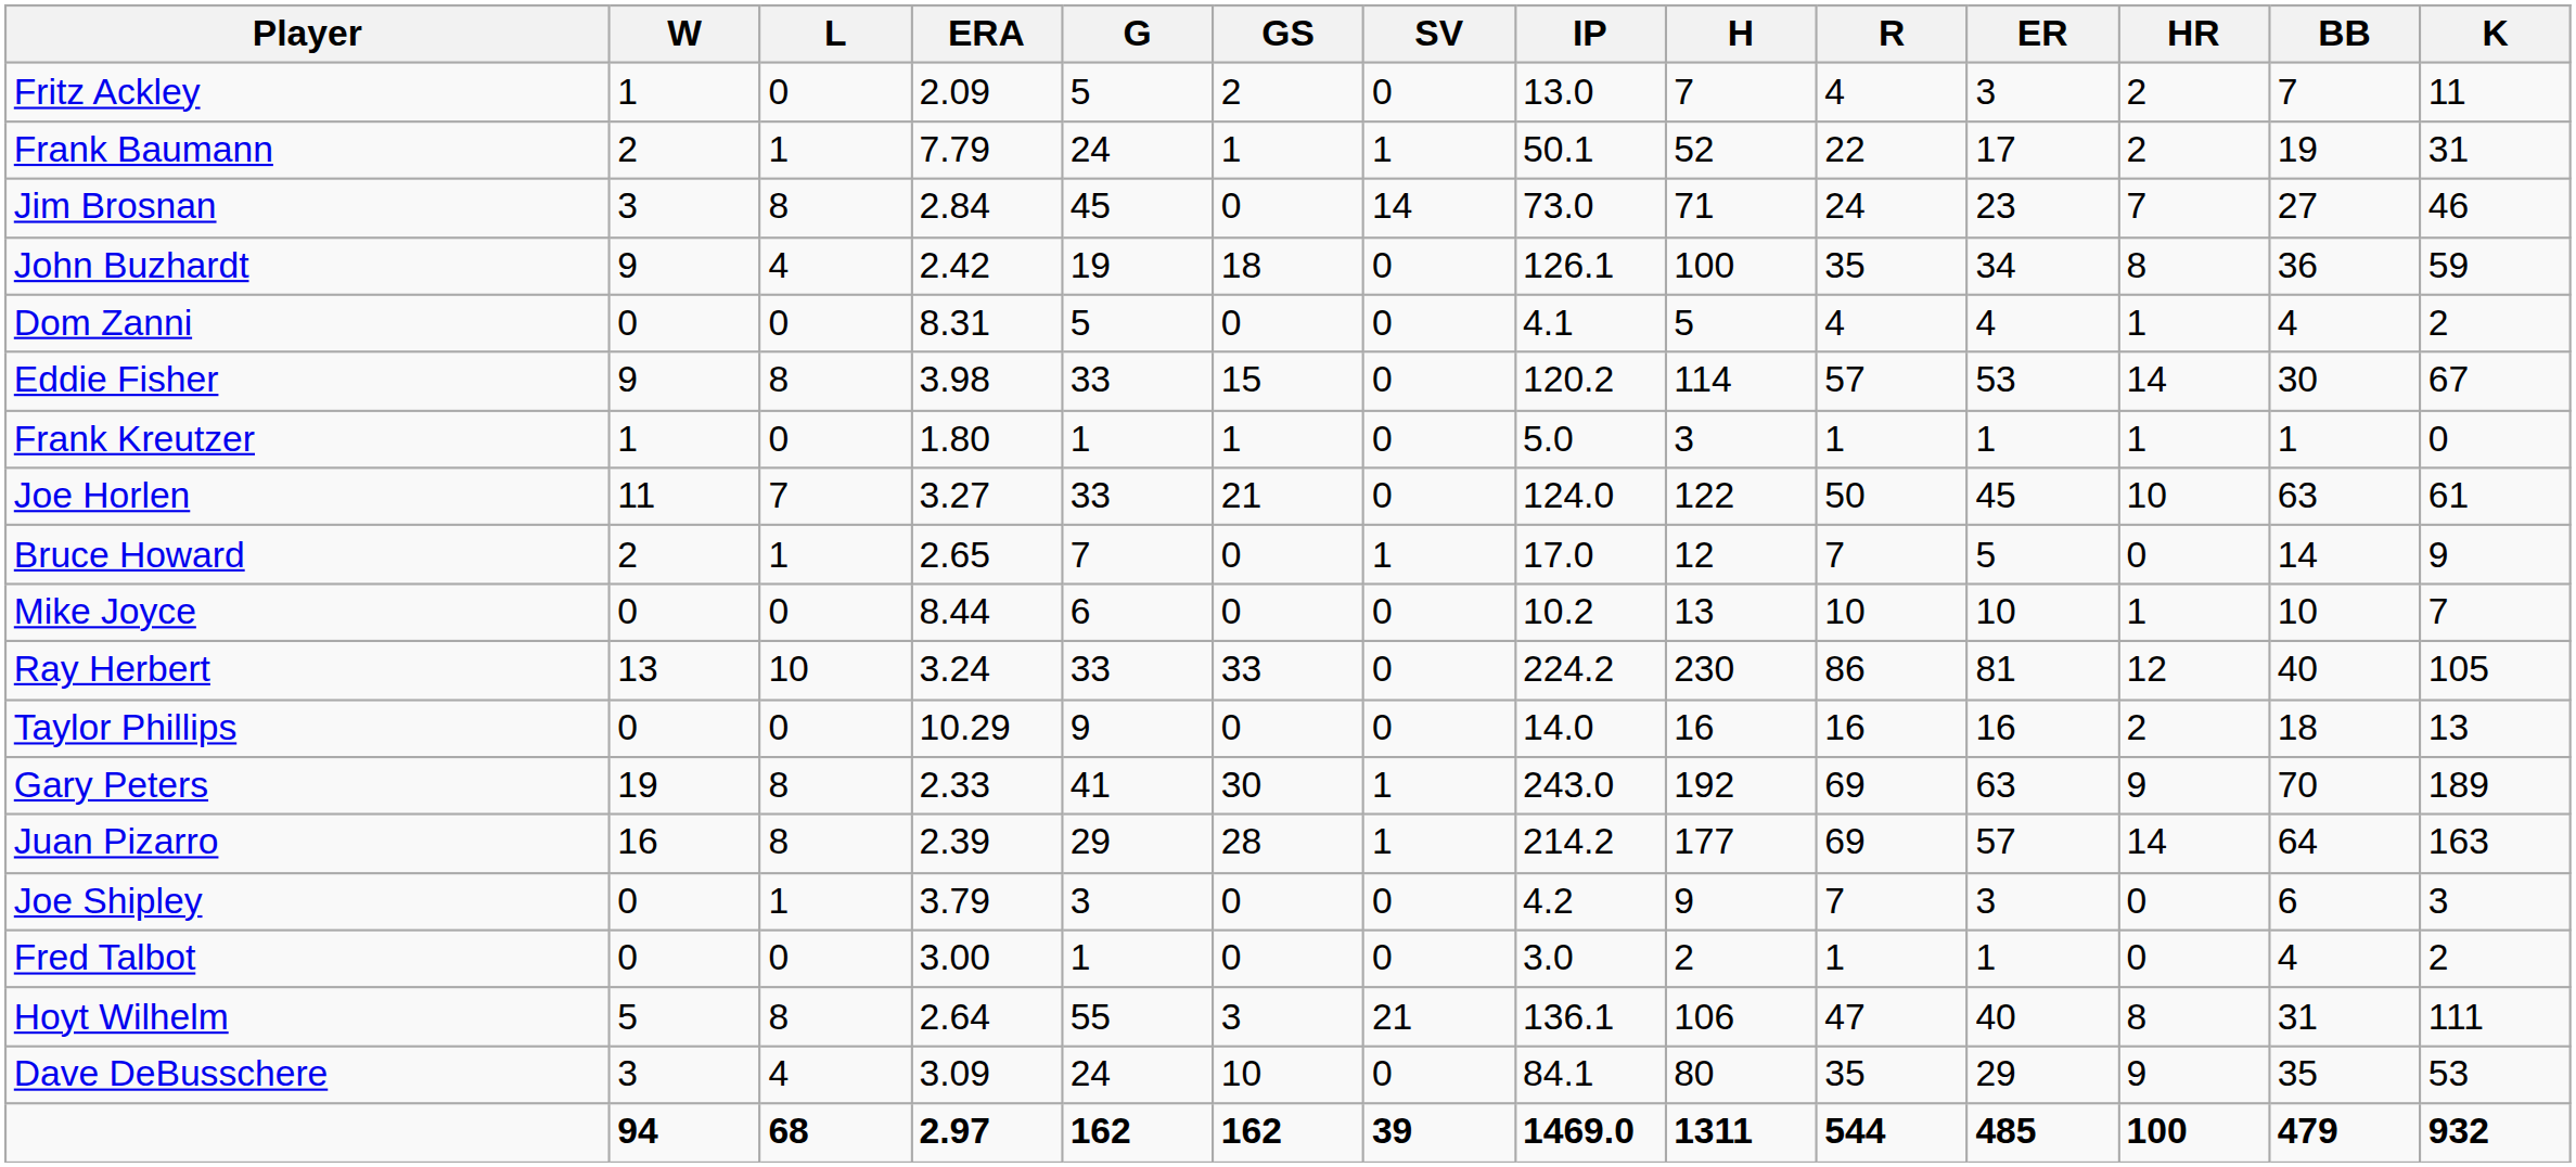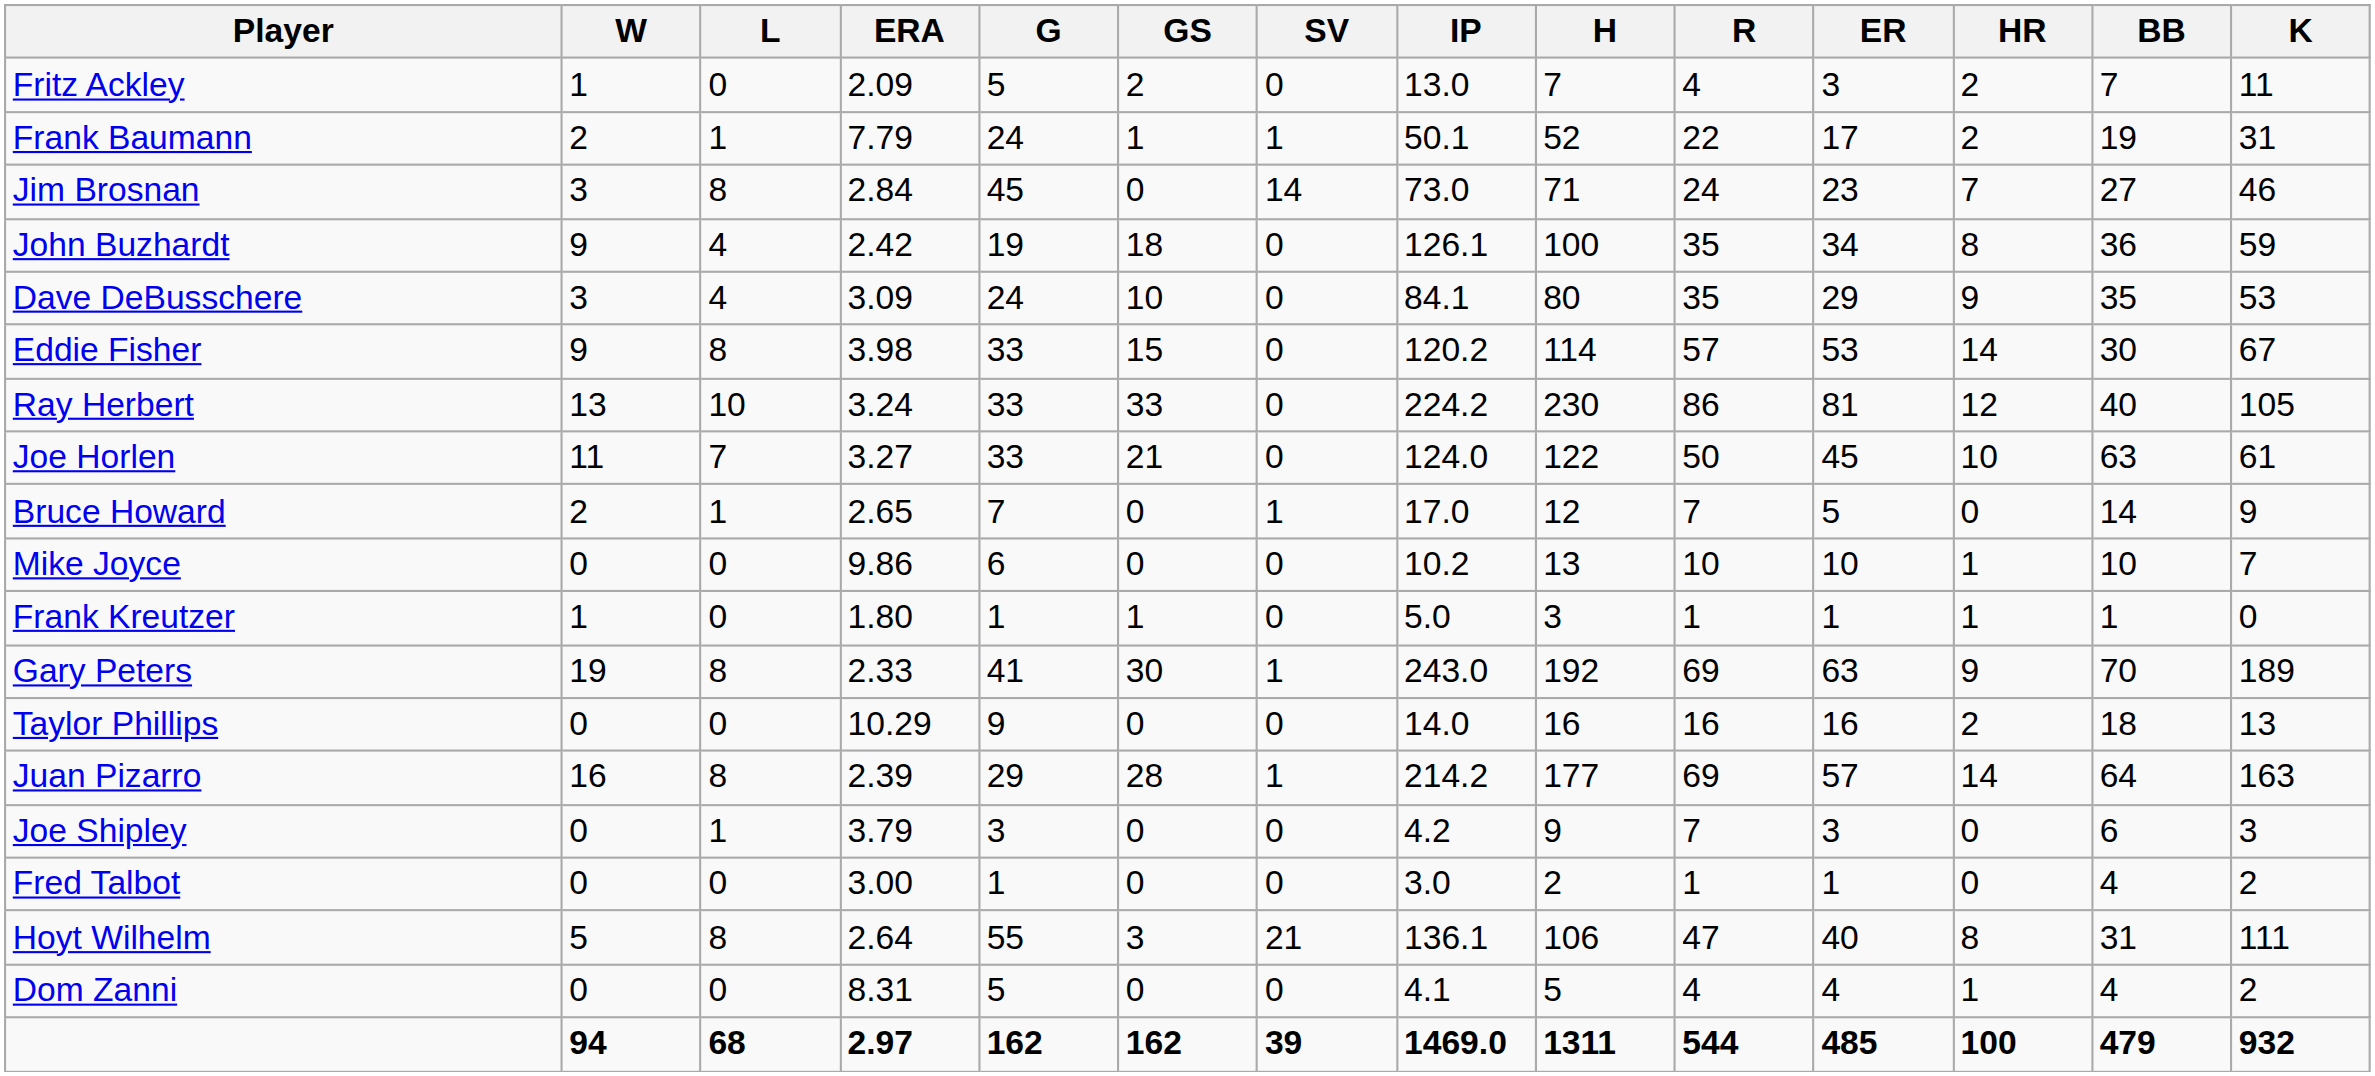rows swapped: Dave DeBusschere <-> Dom Zanni
rows swapped: Ray Herbert <-> Frank Kreutzer
Mike Joyce | ERA: 8.44 -> 9.86
rows swapped: Gary Peters <-> Taylor Phillips
